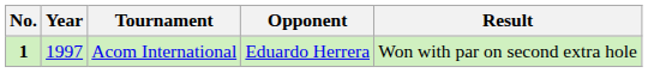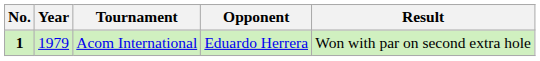Acom International | Year: 1997 -> 1979
